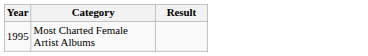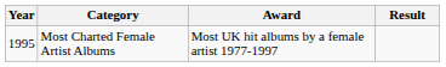+ column: Award | Most UK hit albums by a female artist 1977-1997
